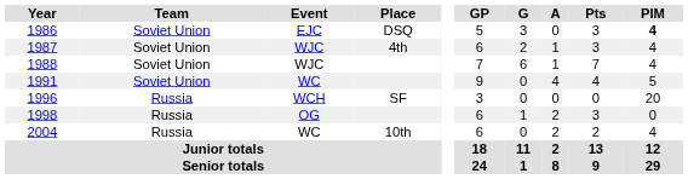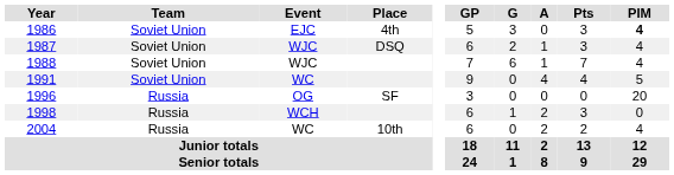1986 | Place: DSQ -> 4th
1987 | Place: 4th -> DSQ
1996 | Event: WCH -> OG
1998 | Event: OG -> WCH
